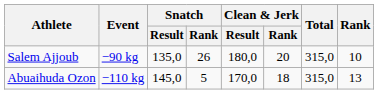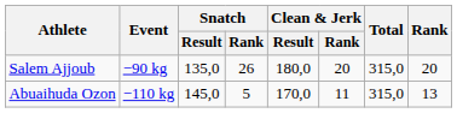Salem Ajjoub | Rank: 10 -> 20
Abuaihuda Ozon | Clean & Jerk / Rank: 18 -> 11
